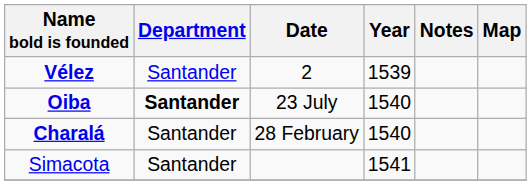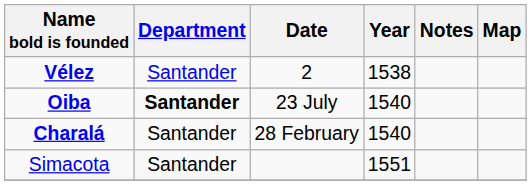Vélez | Year: 1539 -> 1538
Simacota | Year: 1541 -> 1551
